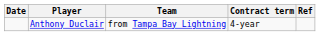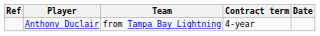columns swapped: Date <-> Ref
